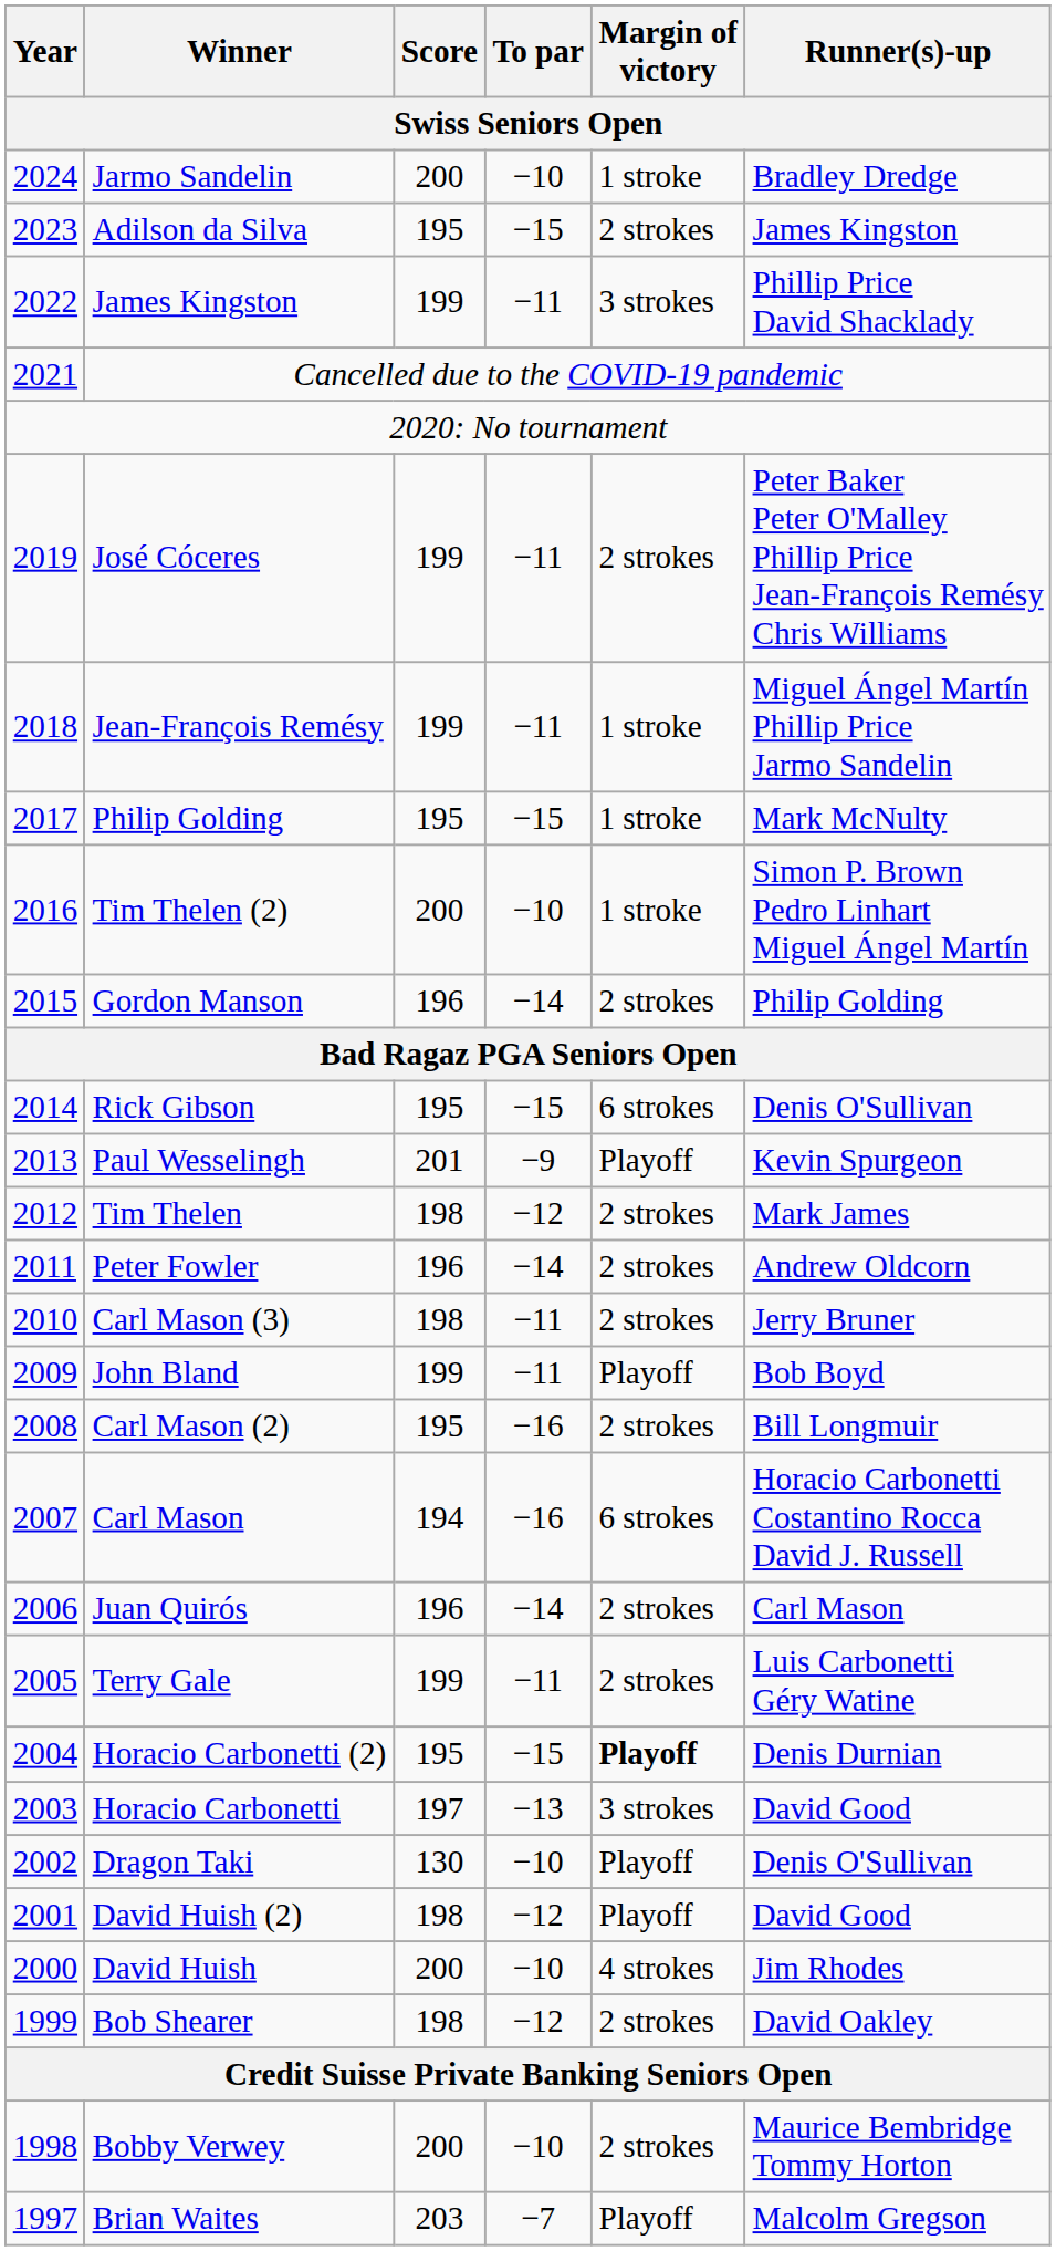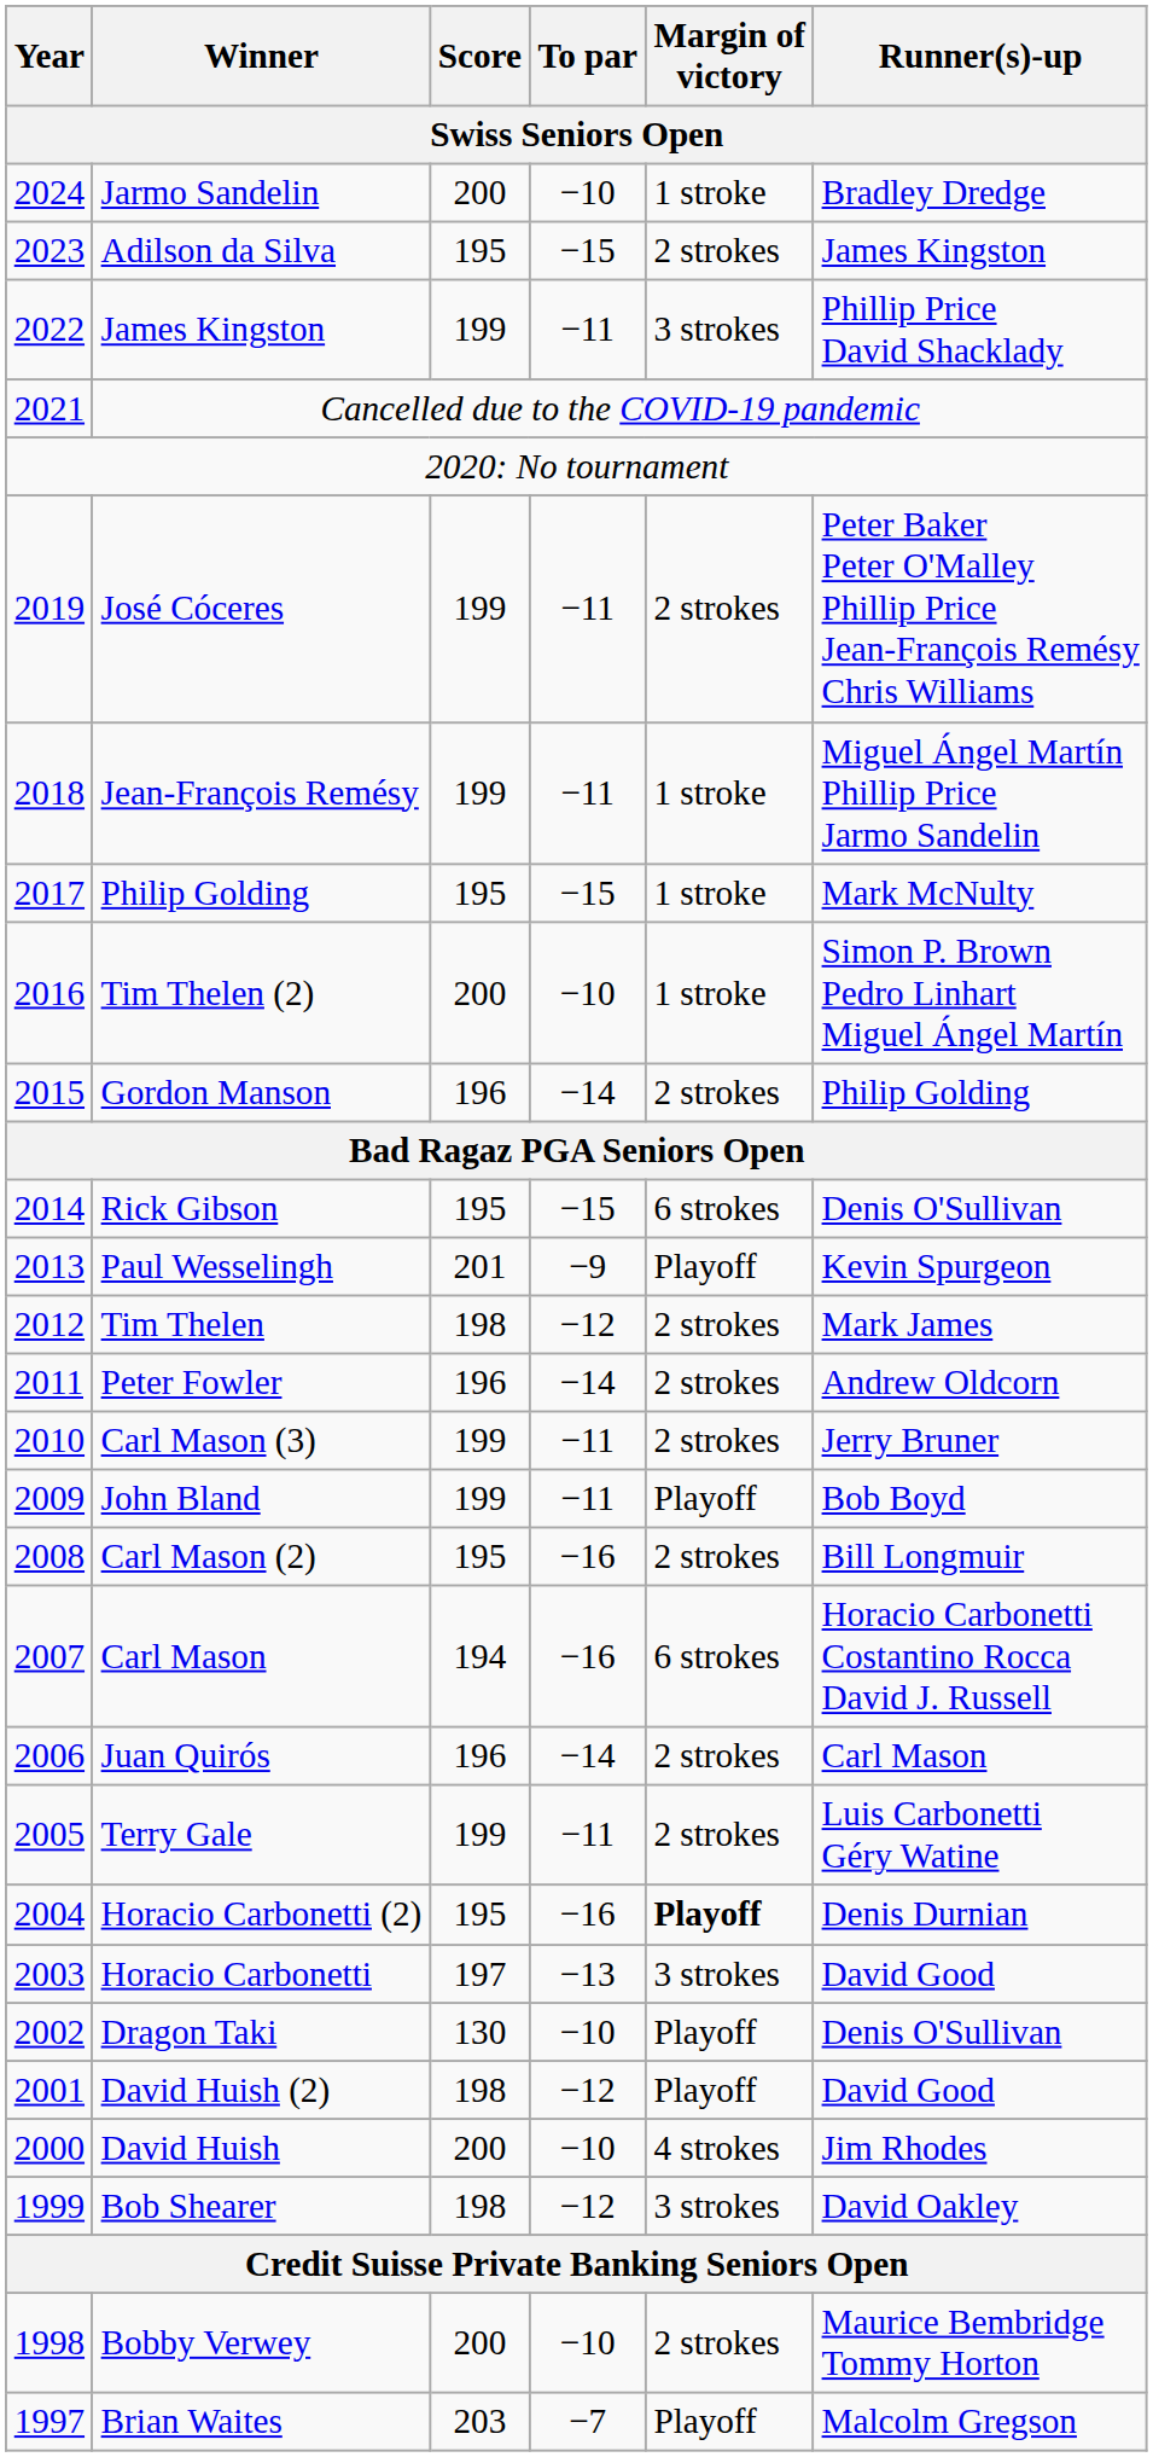Carl Mason (3) | Score: 198 -> 199
Horacio Carbonetti (2) | To par: −15 -> −16
Bob Shearer | Margin of victory: 2 strokes -> 3 strokes
